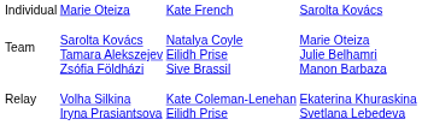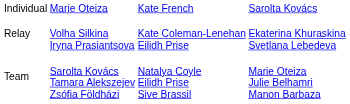rows swapped: Team <-> Relay
